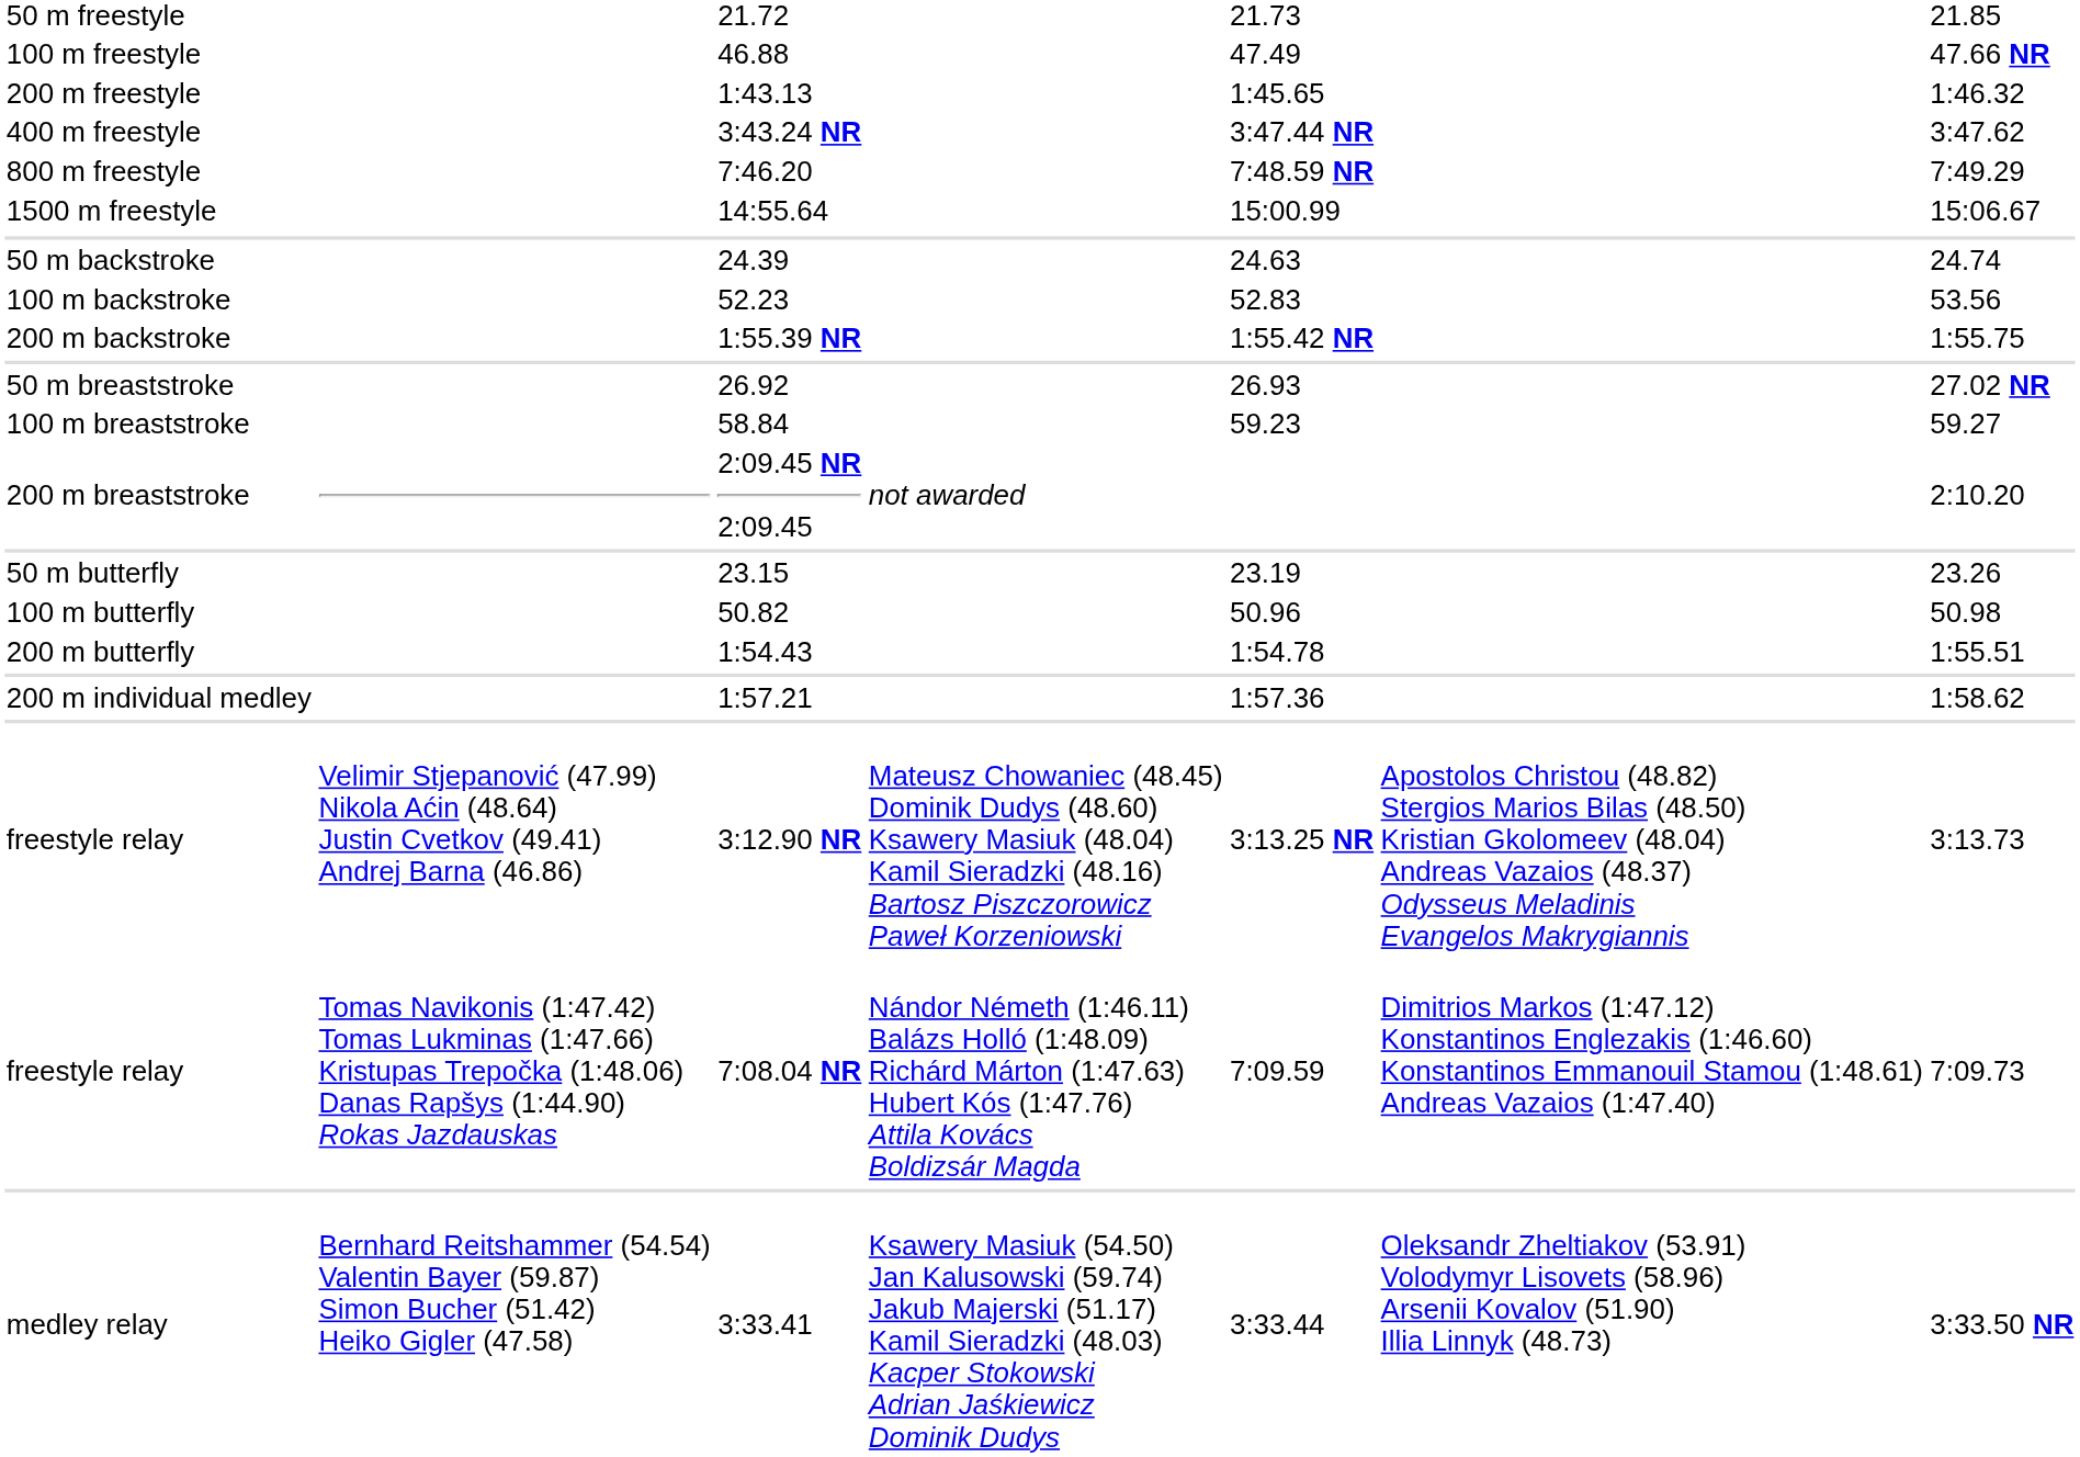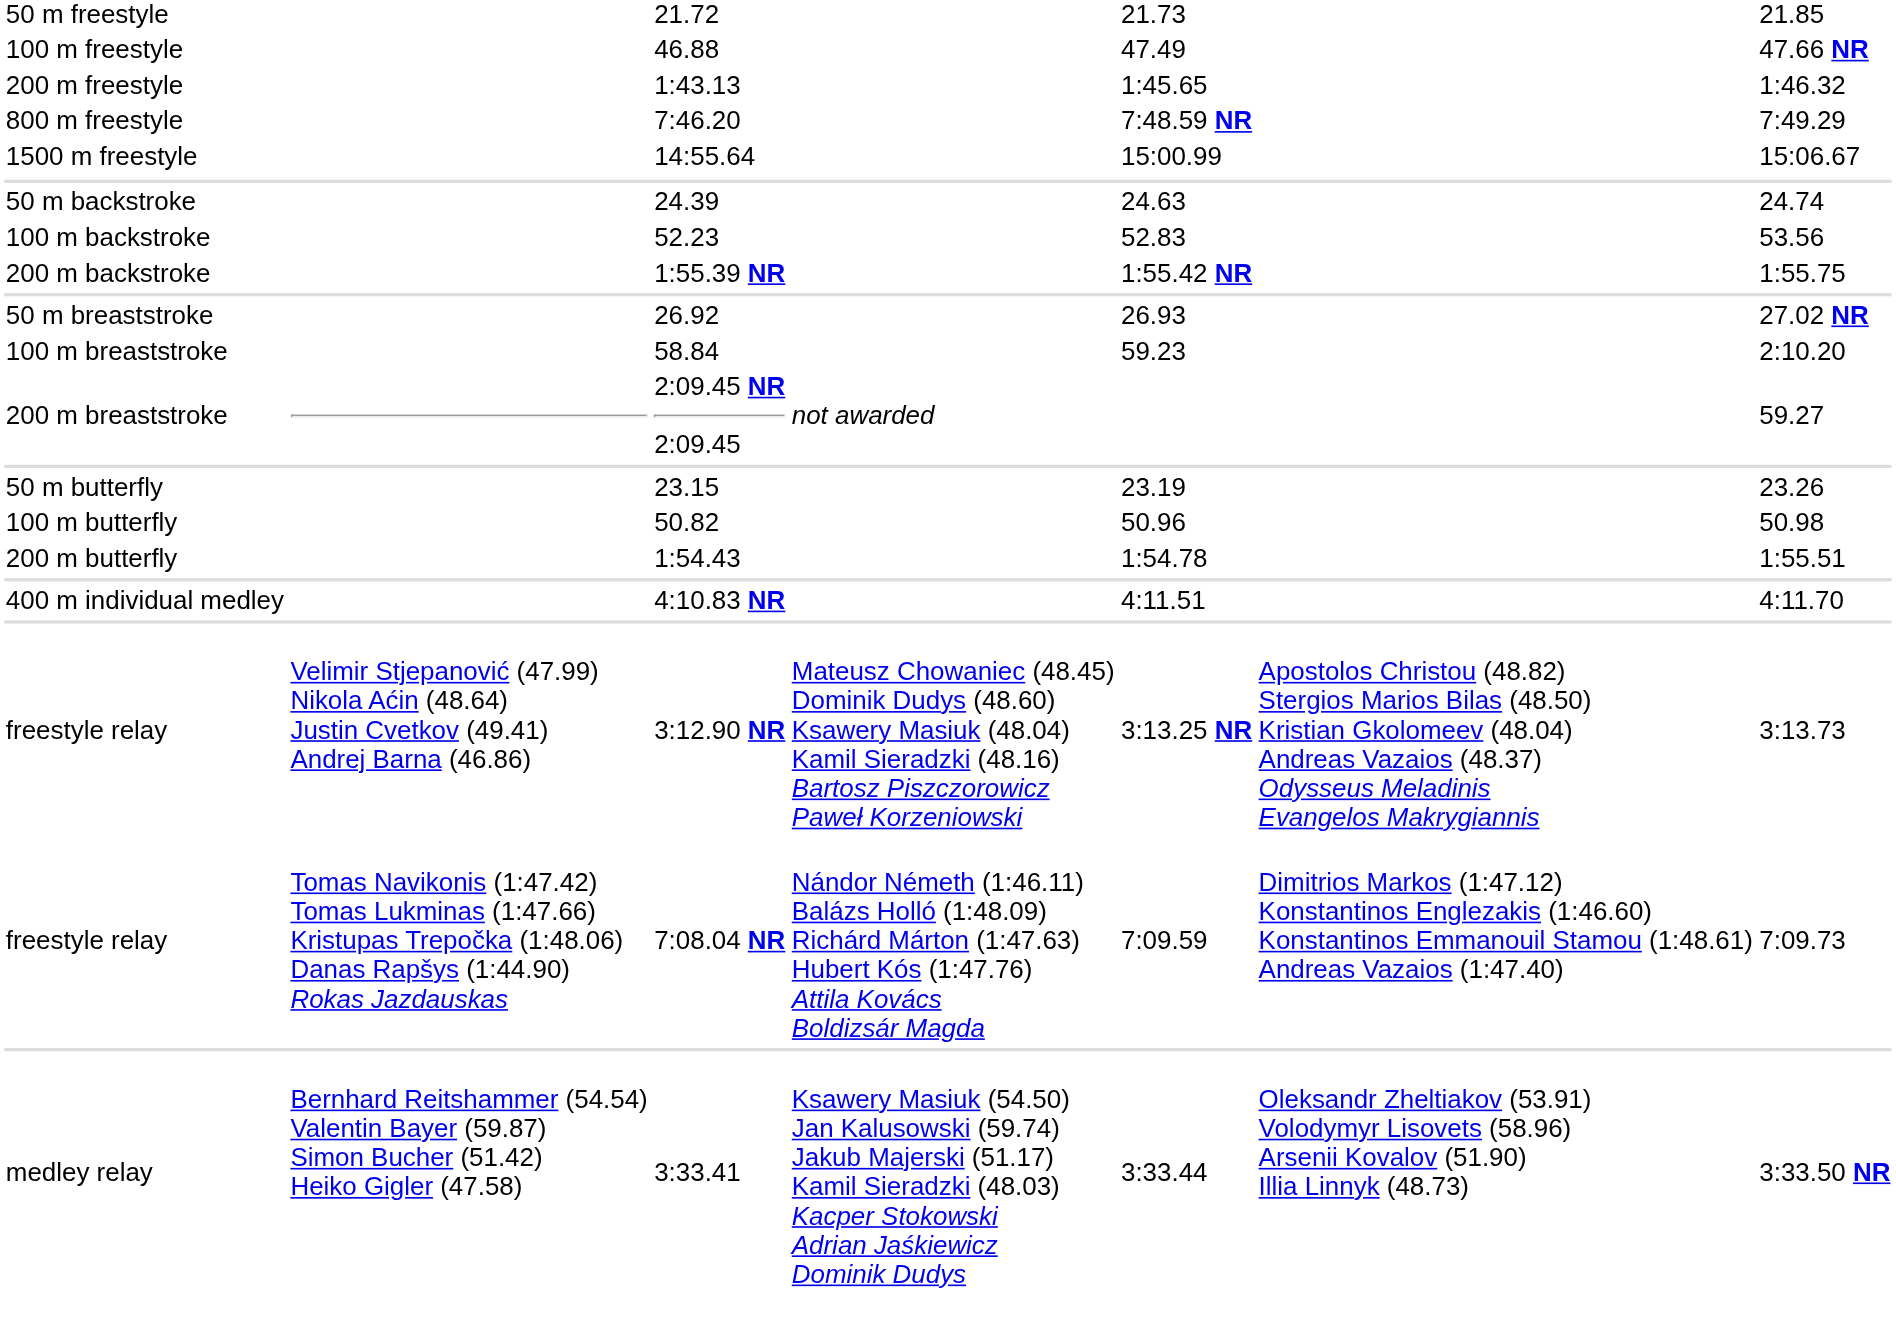- row: 400 m freestyle | 3:43.24 NR | 3:47.44 NR | 3:47.62
58.84 | column 7: 59.27 -> 2:10.20
2:09.45 NR 2:09.45 | column 7: 2:10.20 -> 59.27
- row: 200 m individual medley | 1:57.21 | 1:57.36 | 1:58.62
+ row: 400 m individual medley | 4:10.83 NR | 4:11.51 | 4:11.70
